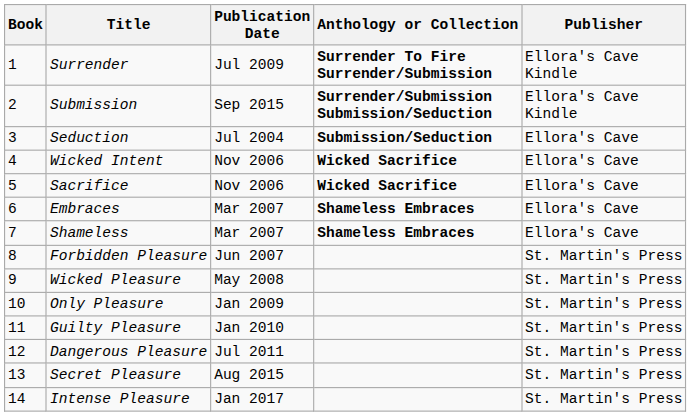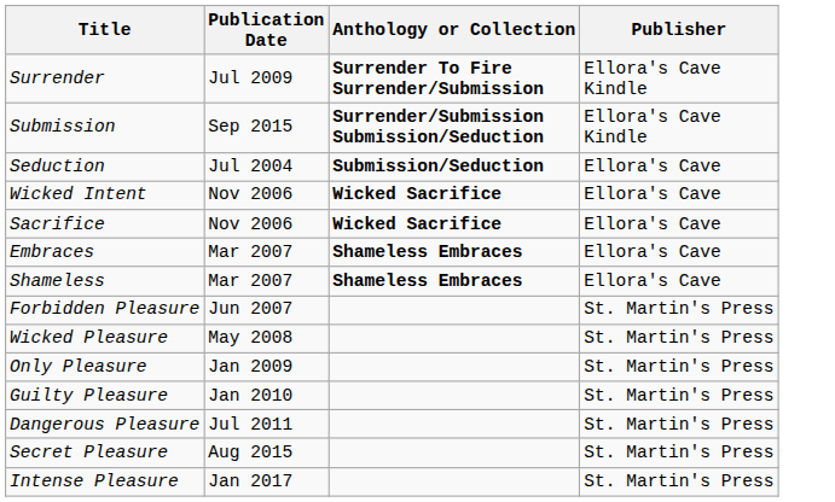- column: Book | 1 | 2 | 3 | 4 | 5 | 6 | 7 | 8 | 9 | 10 | 11 | 12 | 13 | 14
